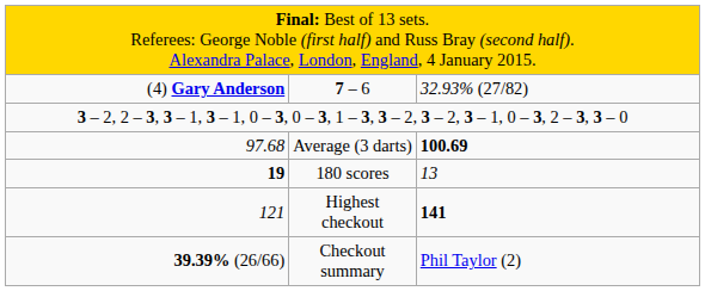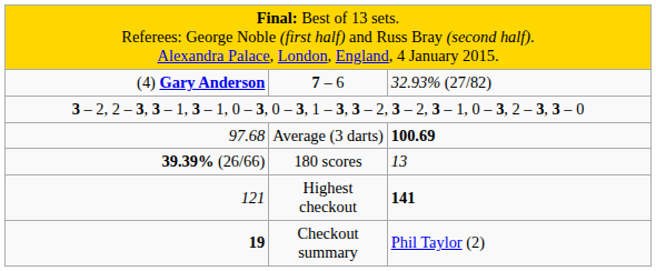180 scores | column 1: 19 -> 39.39% (26/66)
Checkout summary | column 1: 39.39% (26/66) -> 19
